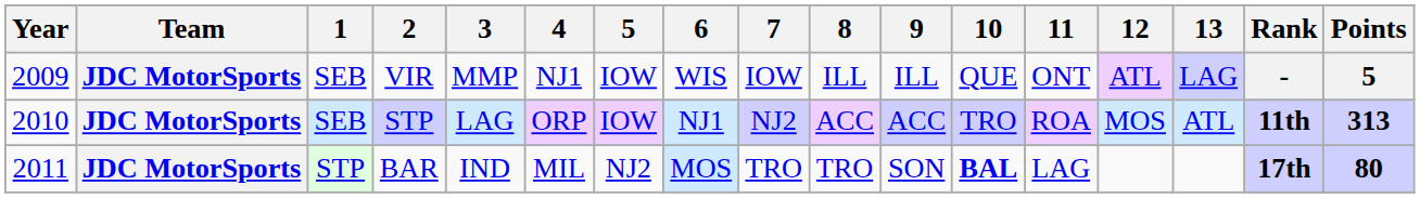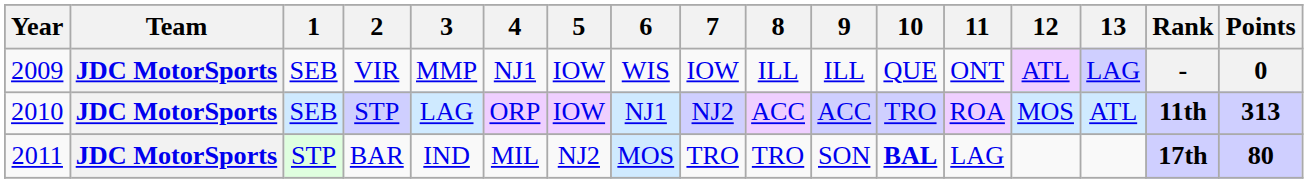VIR | Points: 5 -> 0
